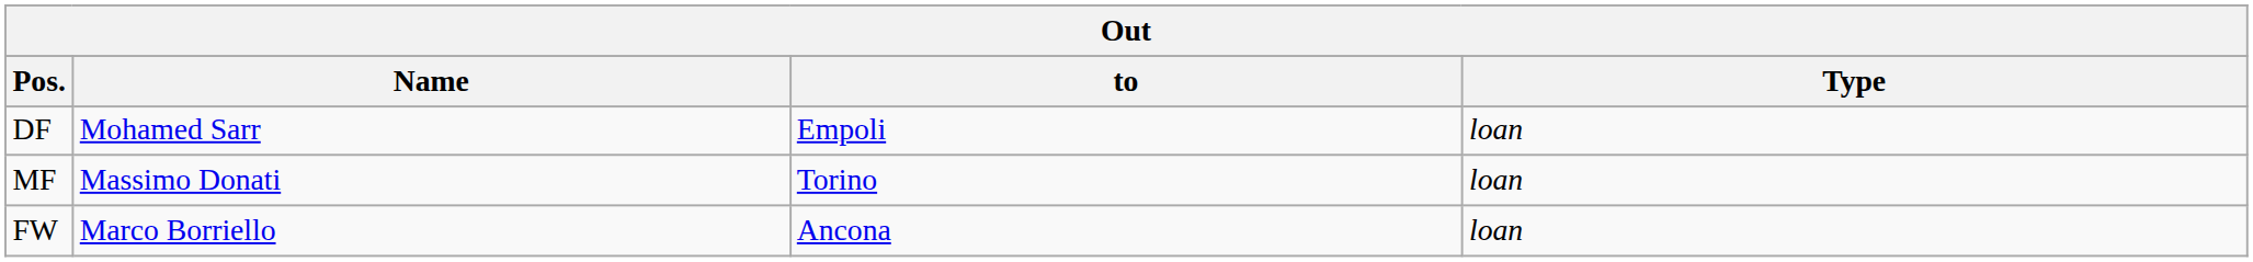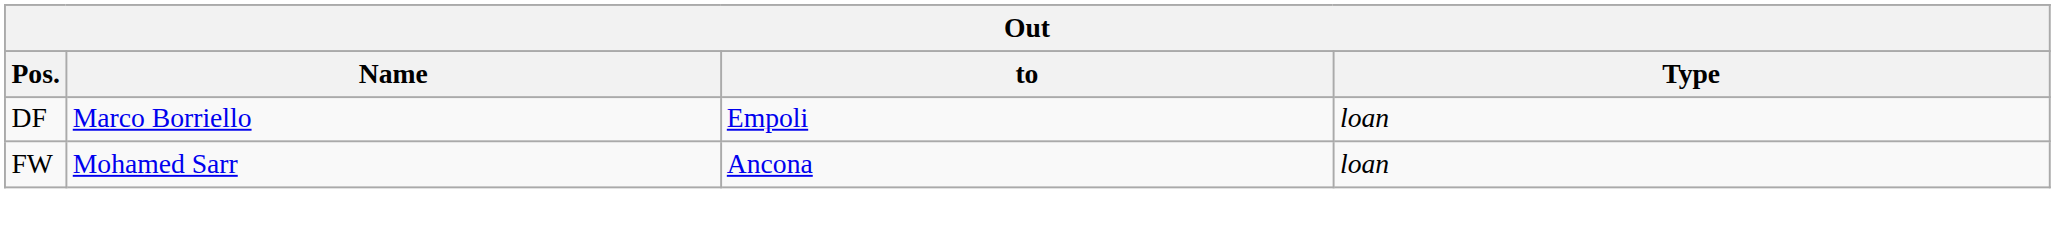DF | Name: Mohamed Sarr -> Marco Borriello
- row: MF | Massimo Donati | Torino | loan
FW | Name: Marco Borriello -> Mohamed Sarr
